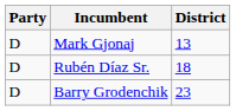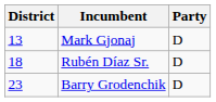columns swapped: District <-> Party
